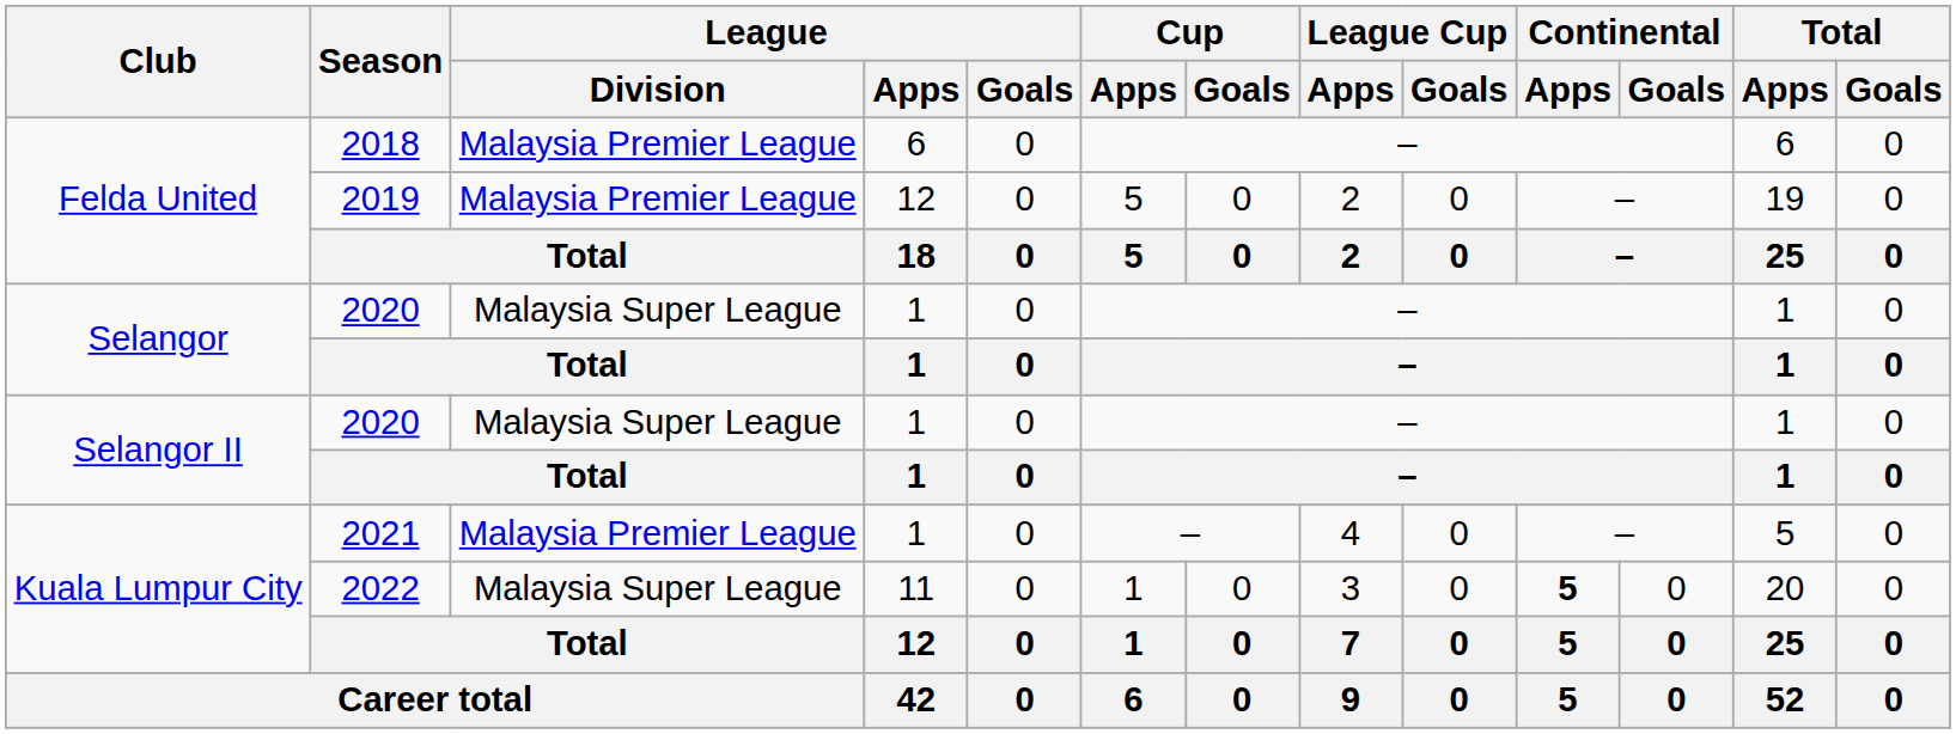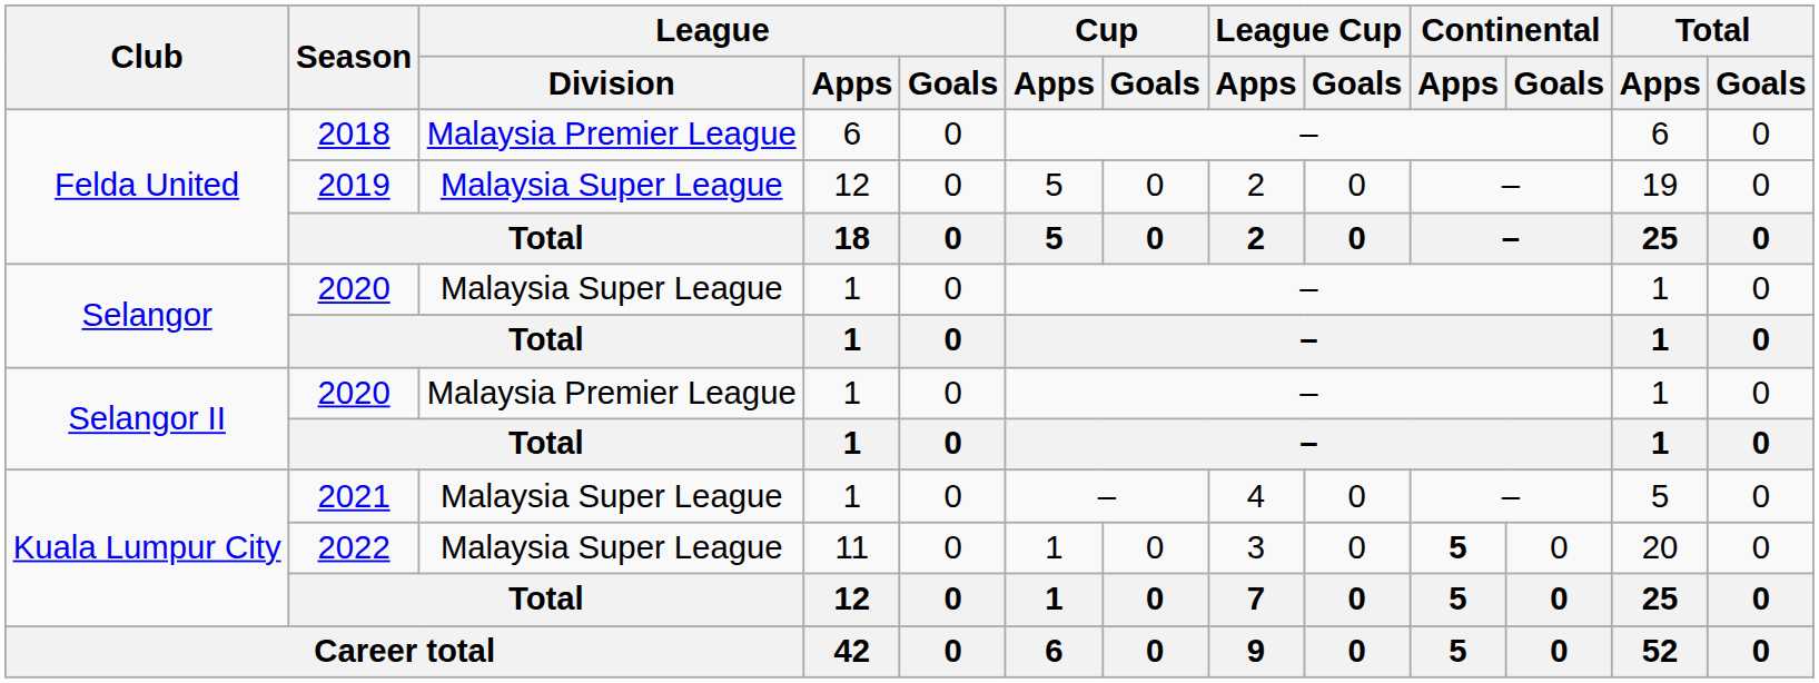2019 | League / Division: Malaysia Premier League -> Malaysia Super League
Selangor II / 2020 | League / Division: Malaysia Super League -> Malaysia Premier League
2021 | League / Division: Malaysia Premier League -> Malaysia Super League
